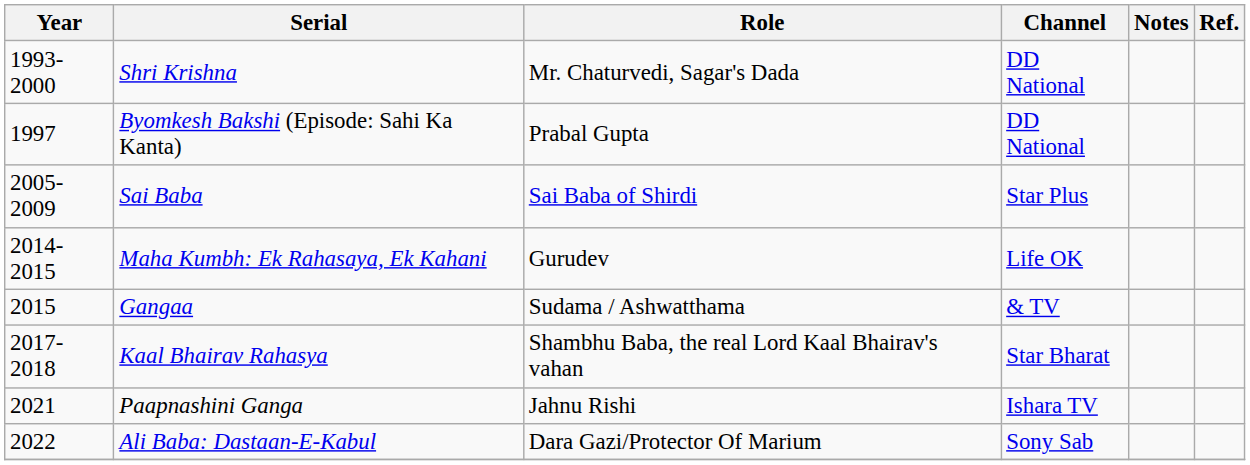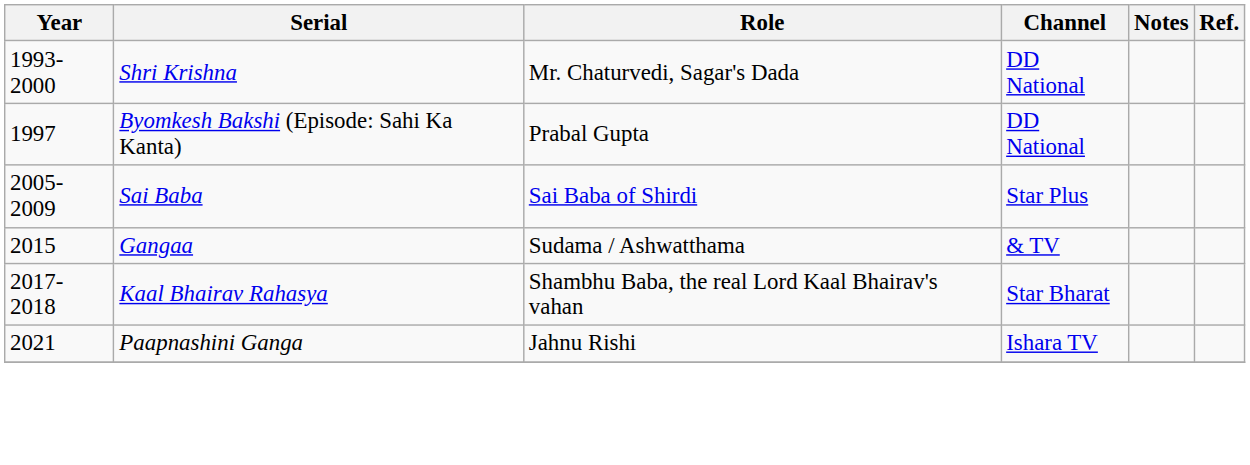- row: 2014-2015 | Maha Kumbh: Ek Rahasaya, Ek Kahani | Gurudev | Life OK
- row: 2022 | Ali Baba: Dastaan-E-Kabul | Dara Gazi/Protector Of Marium | Sony Sab
